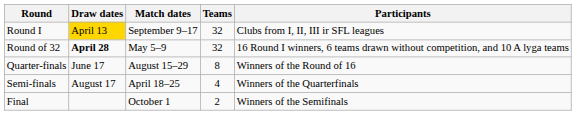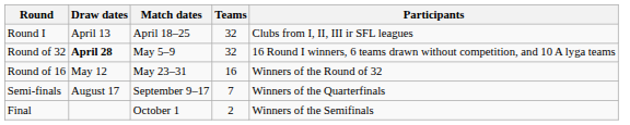Round I | Draw dates: gold background -> no background
Round I | Match dates: September 9–17 -> April 18–25
+ row: Round of 16 | May 12 | May 23–31 | 16 | Winners of the Round of 32
- row: Quarter-finals | June 17 | August 15–29 | 8 | Winners of the Round of 16
Semi-finals | Match dates: April 18–25 -> September 9–17
Semi-finals | Teams: 4 -> 7
